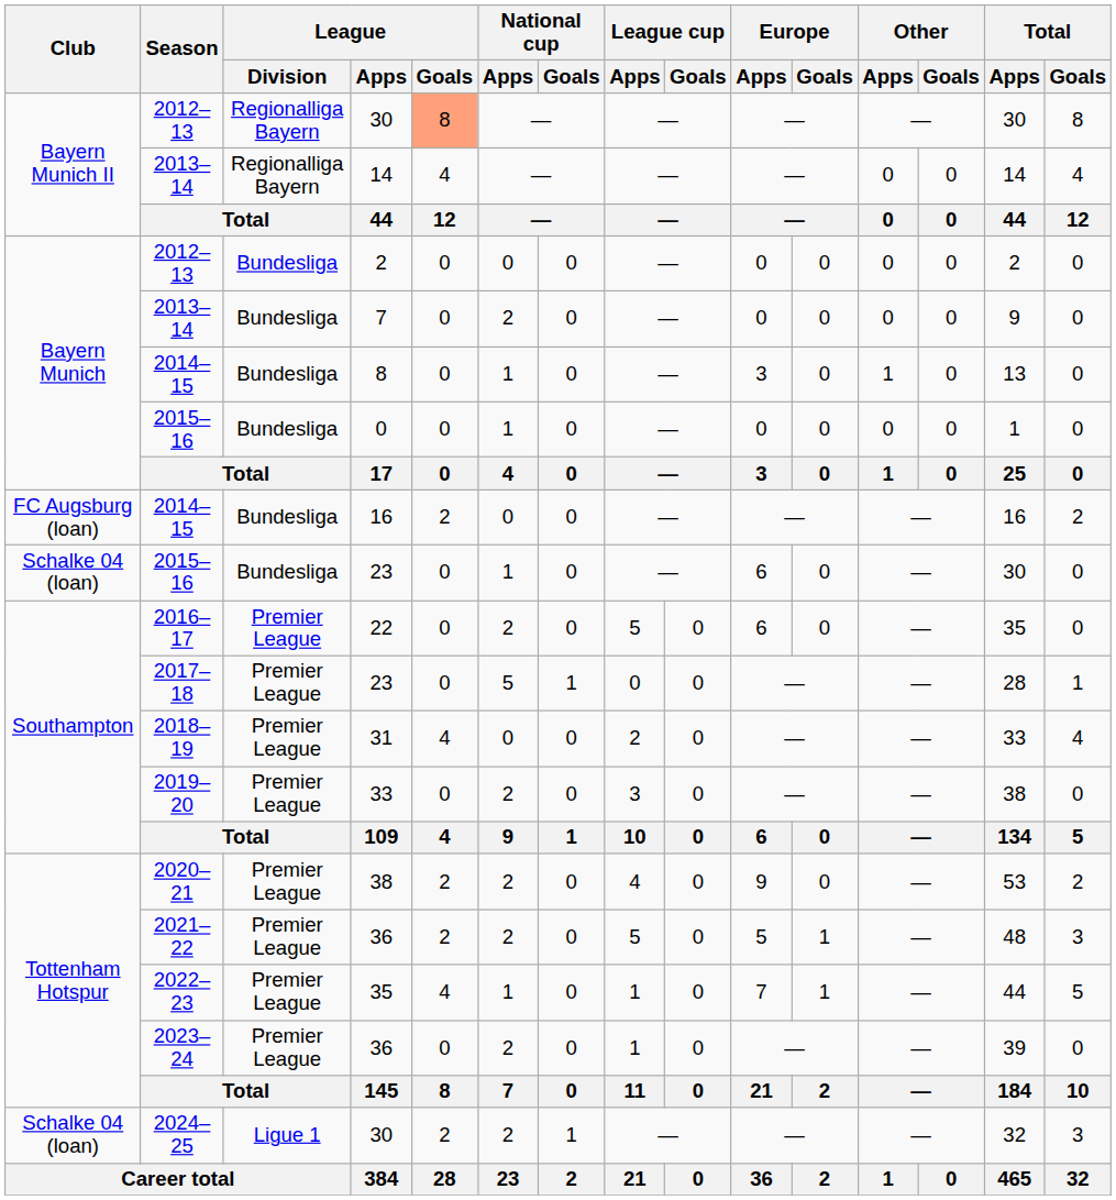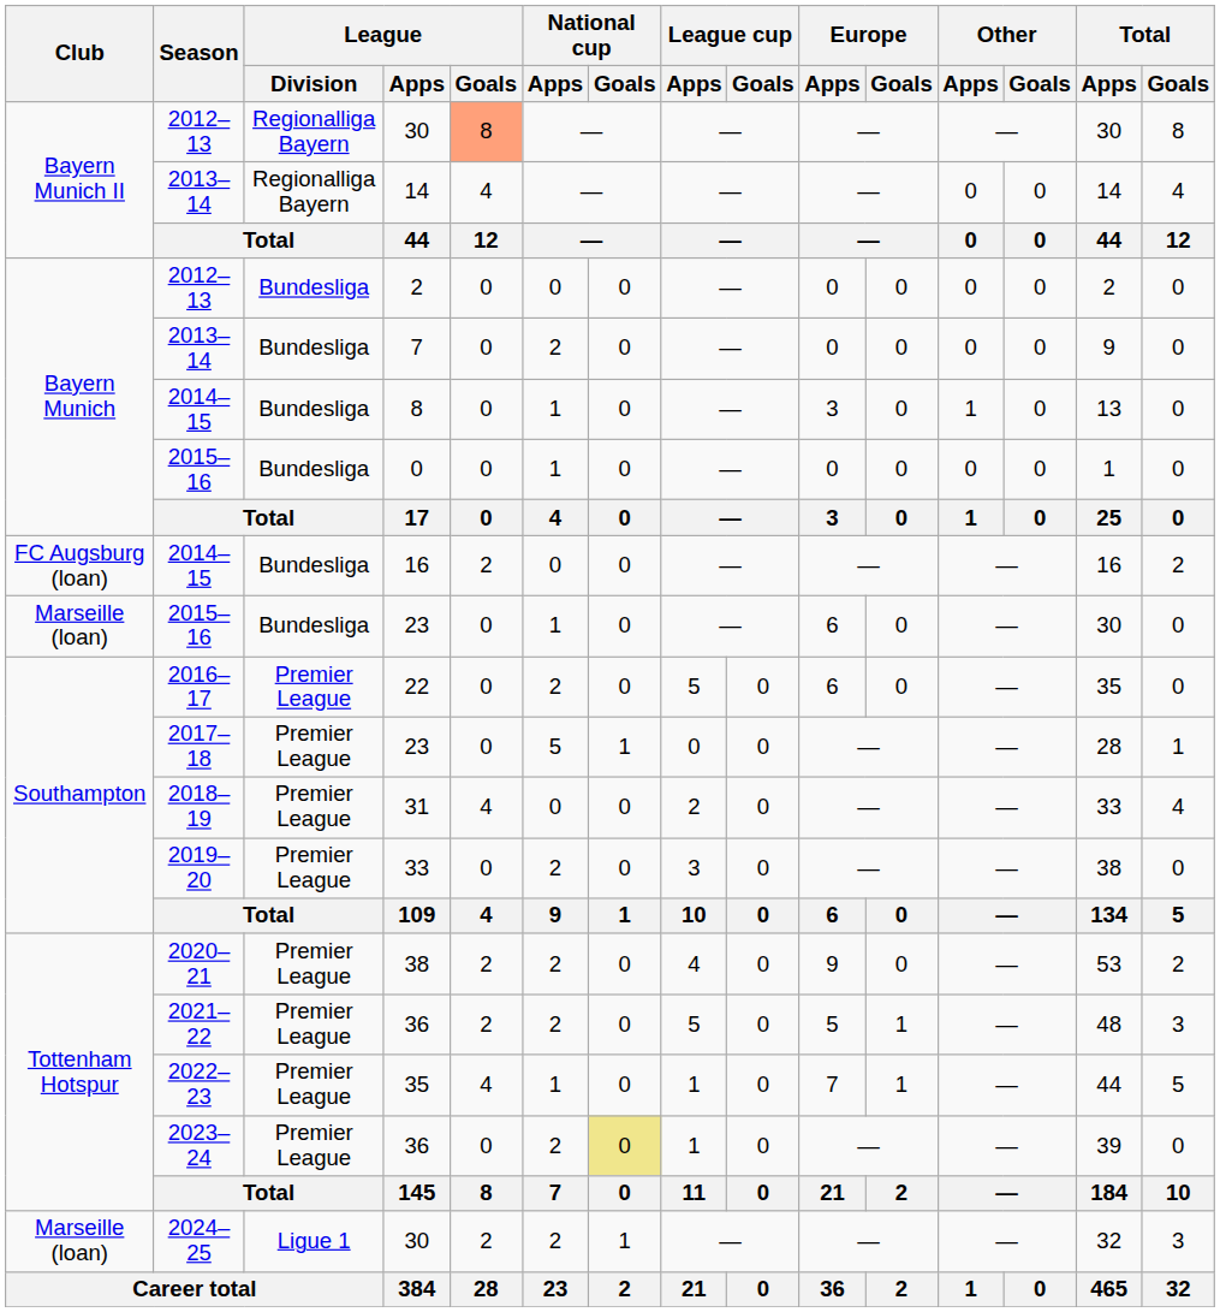2015–16 / 23 | Club: Schalke 04 (loan) -> Marseille (loan)
2023–24 / 36 | National cup / Goals: no background -> khaki background
2024–25 / 30 | Club: Schalke 04 (loan) -> Marseille (loan)
